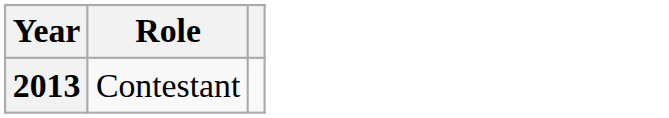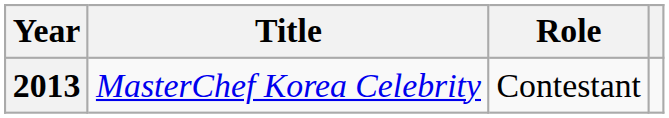+ column: Title | MasterChef Korea Celebrity
